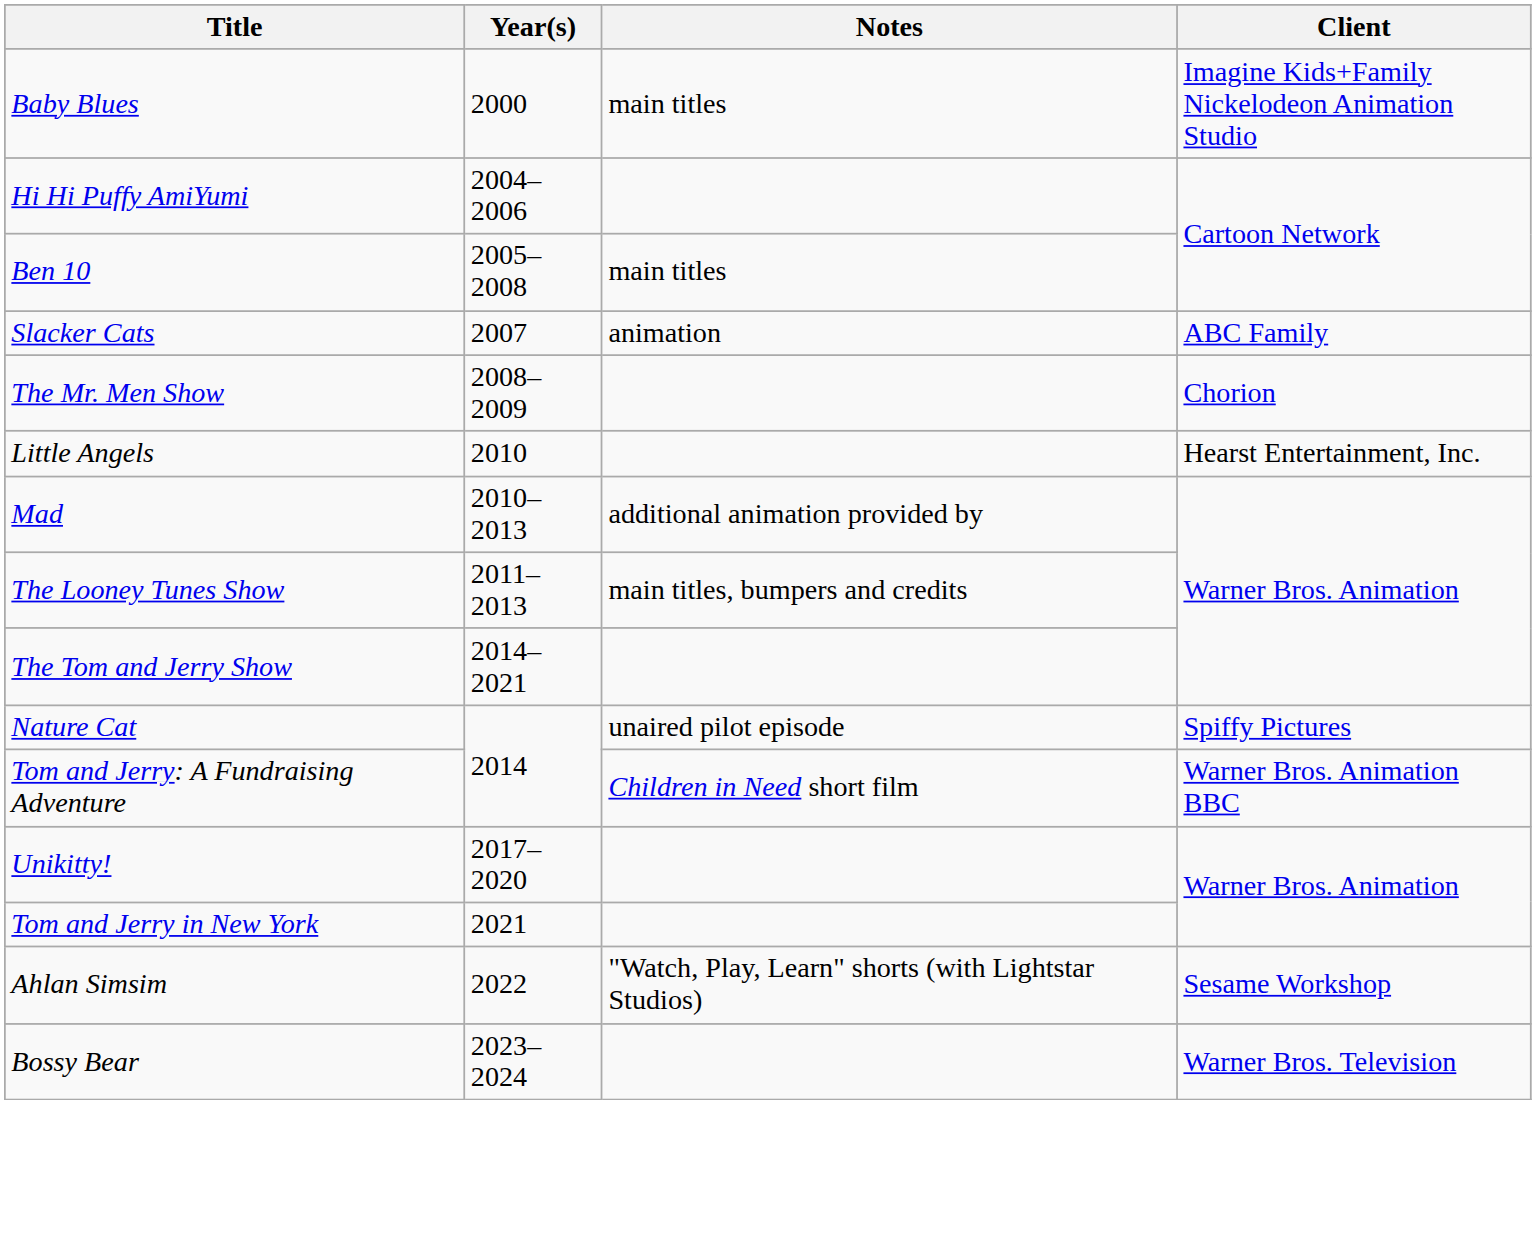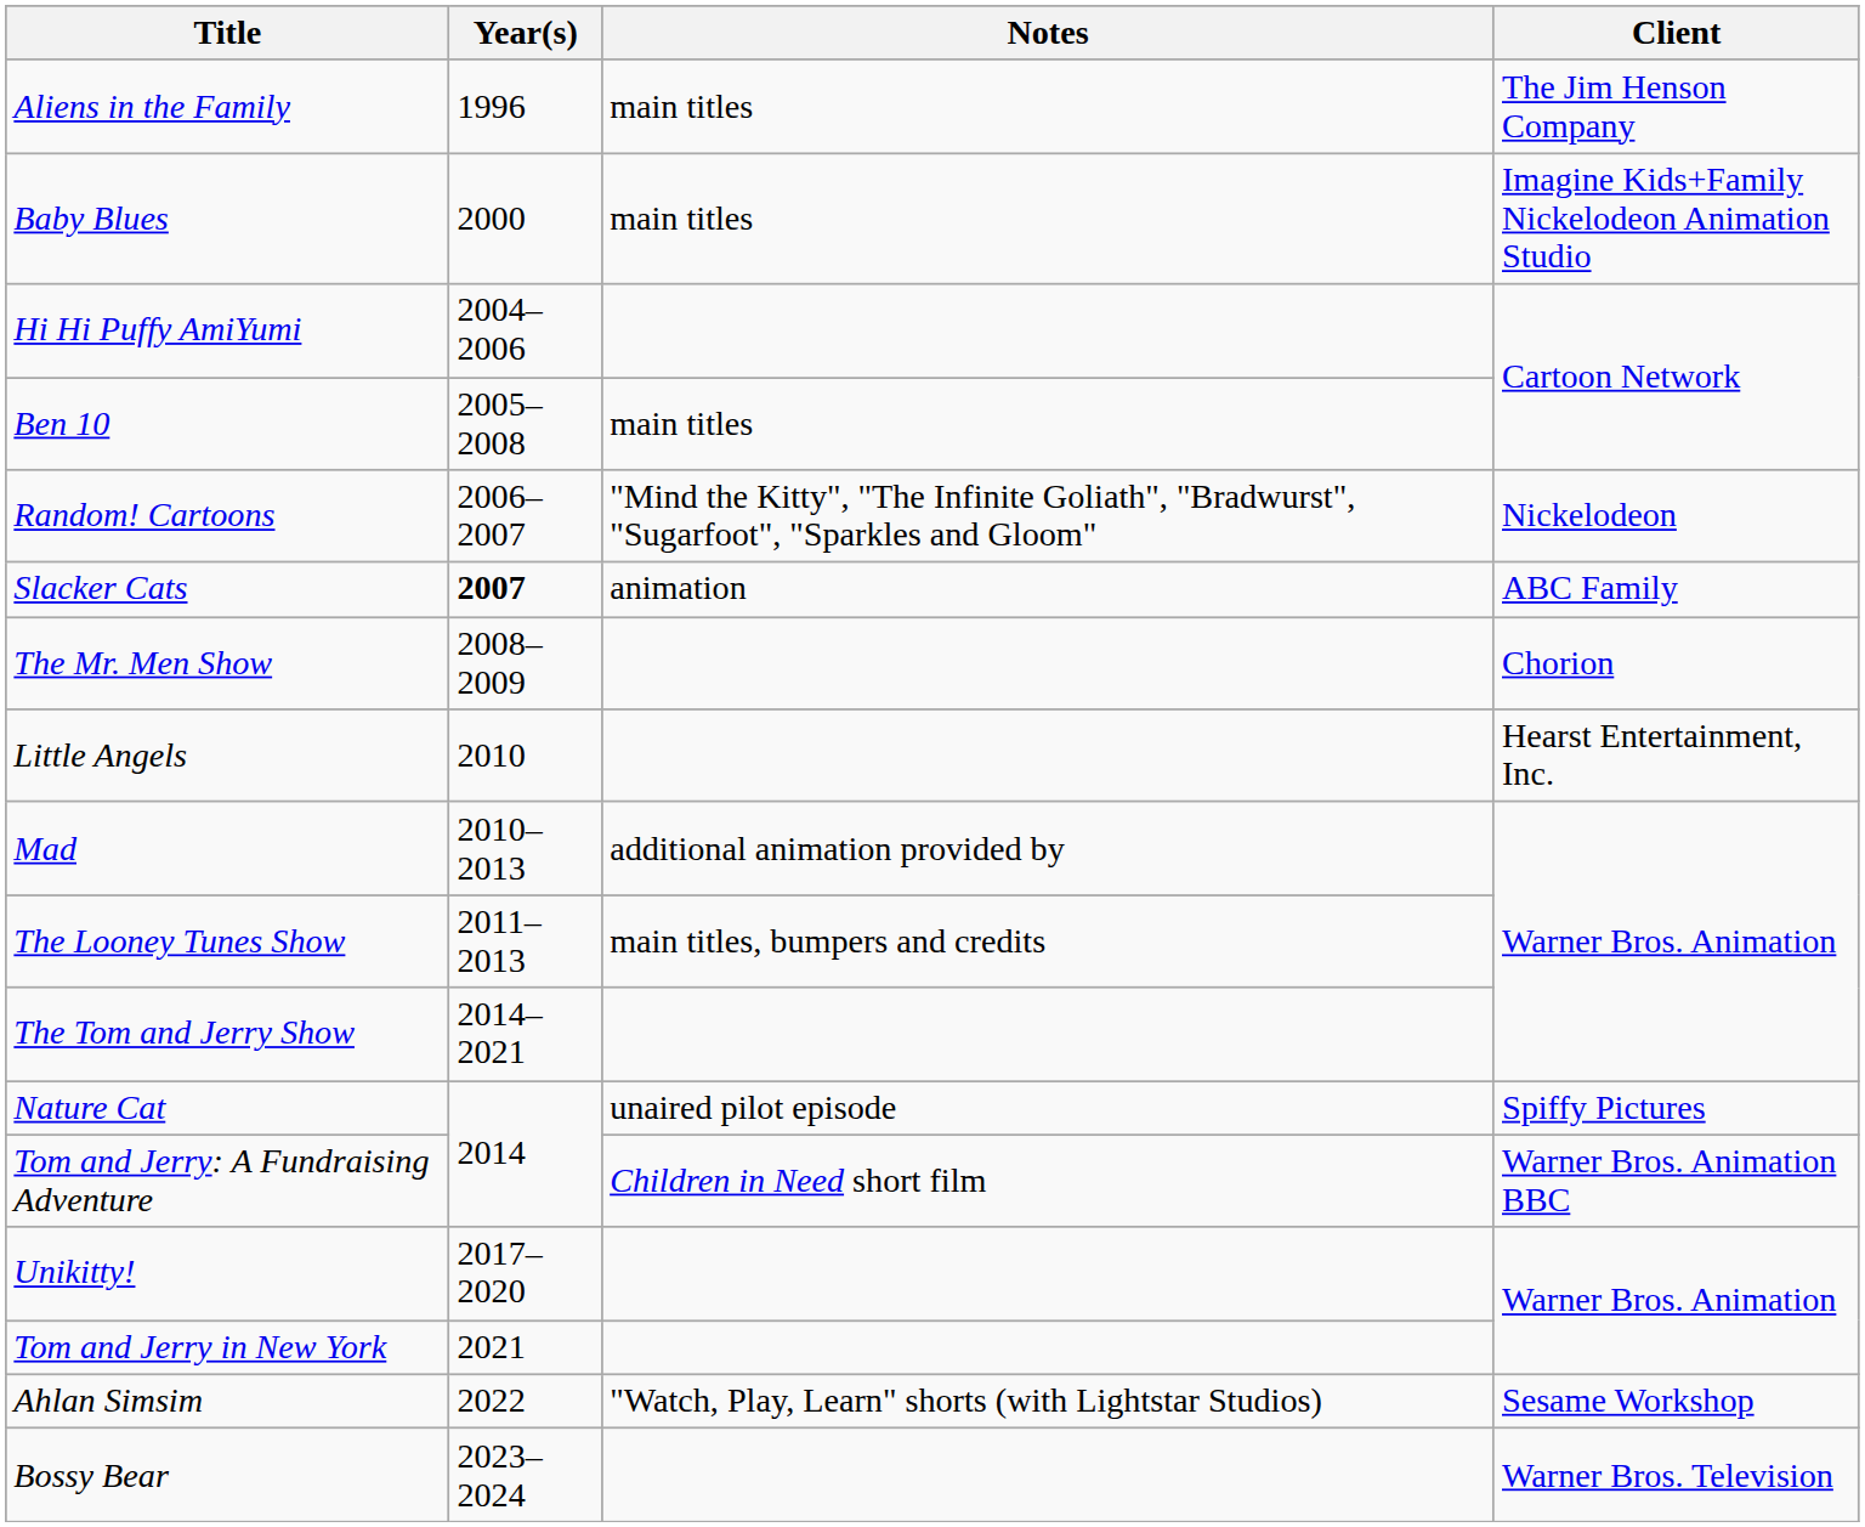+ row: Aliens in the Family | 1996 | main titles | The Jim Henson Company
+ row: Random! Cartoons | 2006–2007 | "Mind the Kitty", "The Infinite Goliath", "Bradwurst", "Sugarfoot", "Sparkles and Gloom" | Nickelodeon
Slacker Cats | Year(s): normal -> bold
